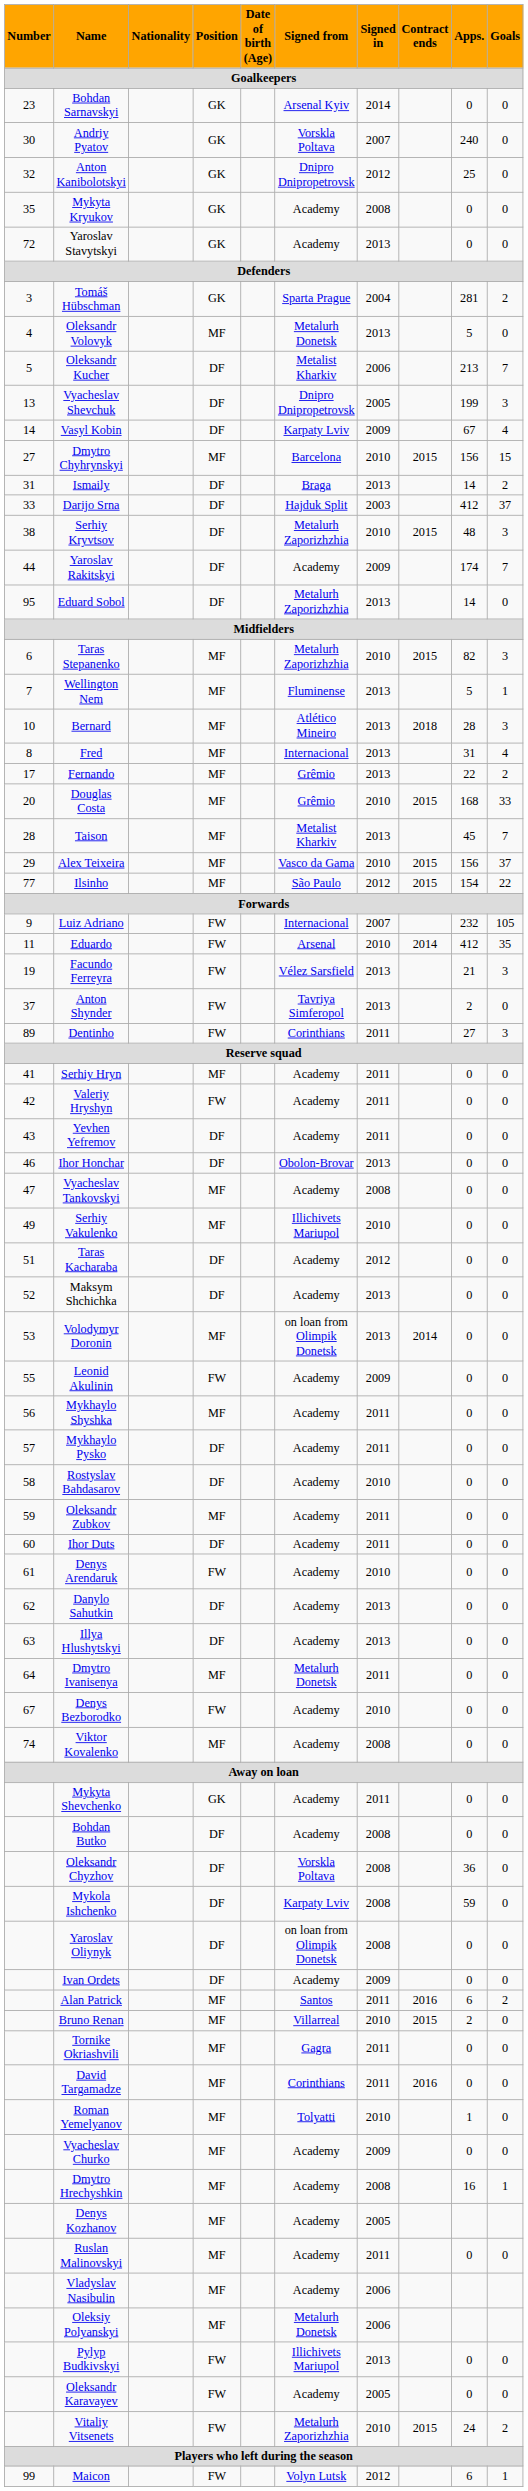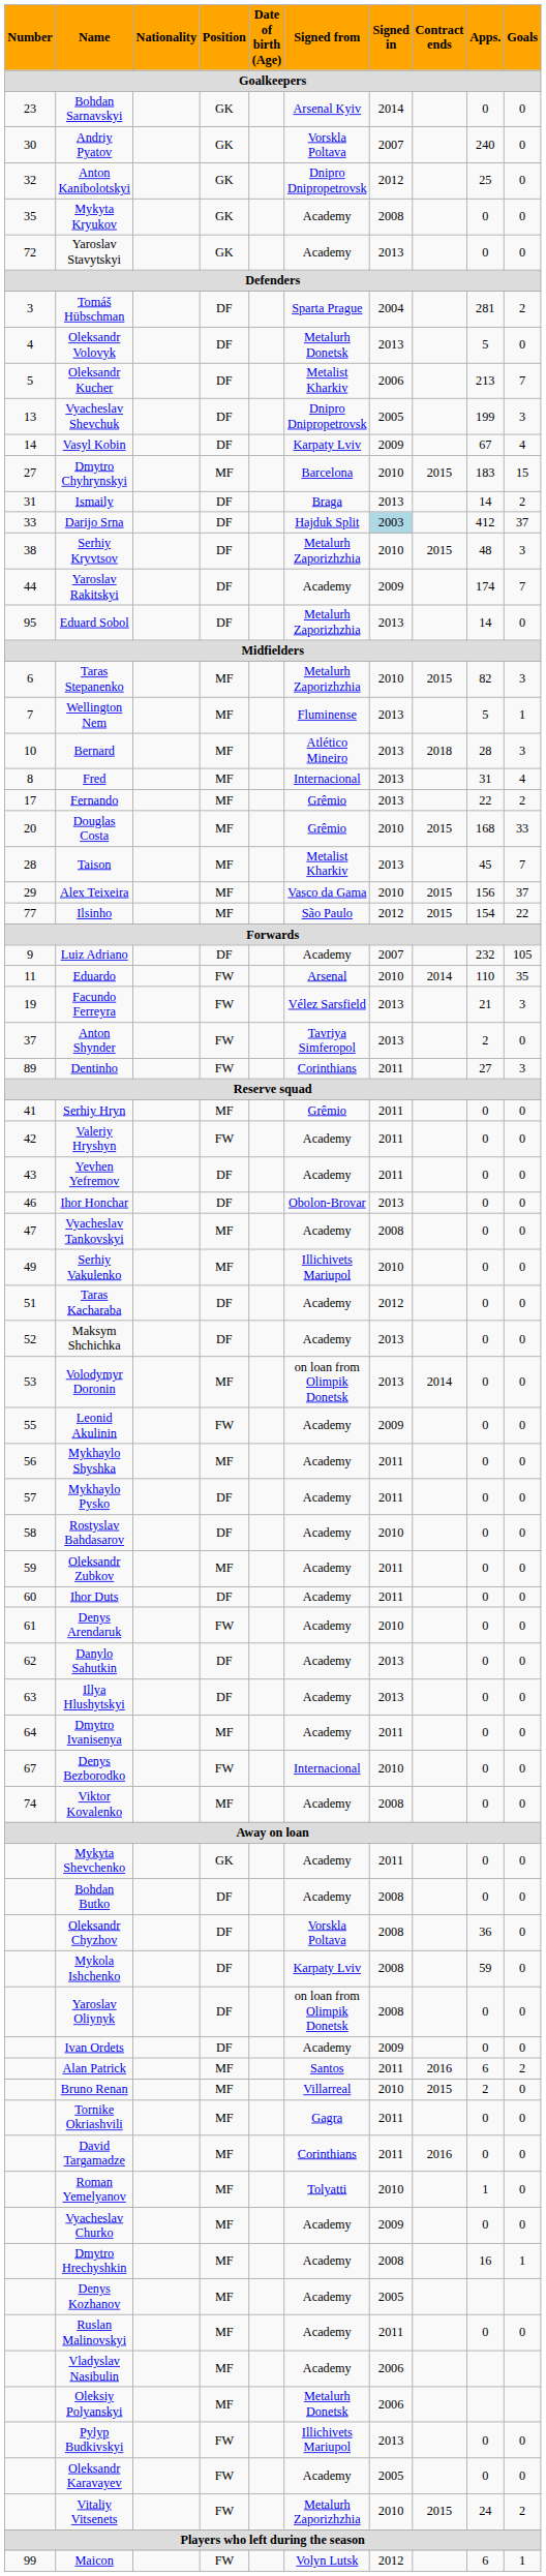Tomáš Hübschman | Position: GK -> DF
Oleksandr Volovyk | Position: MF -> DF
Dmytro Chyhrynskyi | Apps.: 156 -> 183
Darijo Srna | Signed in: no background -> lightblue background
Luiz Adriano | Position: FW -> DF
Luiz Adriano | Signed from: Internacional -> Academy
Eduardo | Apps.: 412 -> 110
Serhiy Hryn | Signed from: Academy -> Grêmio
Dmytro Ivanisenya | Signed from: Metalurh Donetsk -> Academy
Denys Bezborodko | Signed from: Academy -> Internacional
